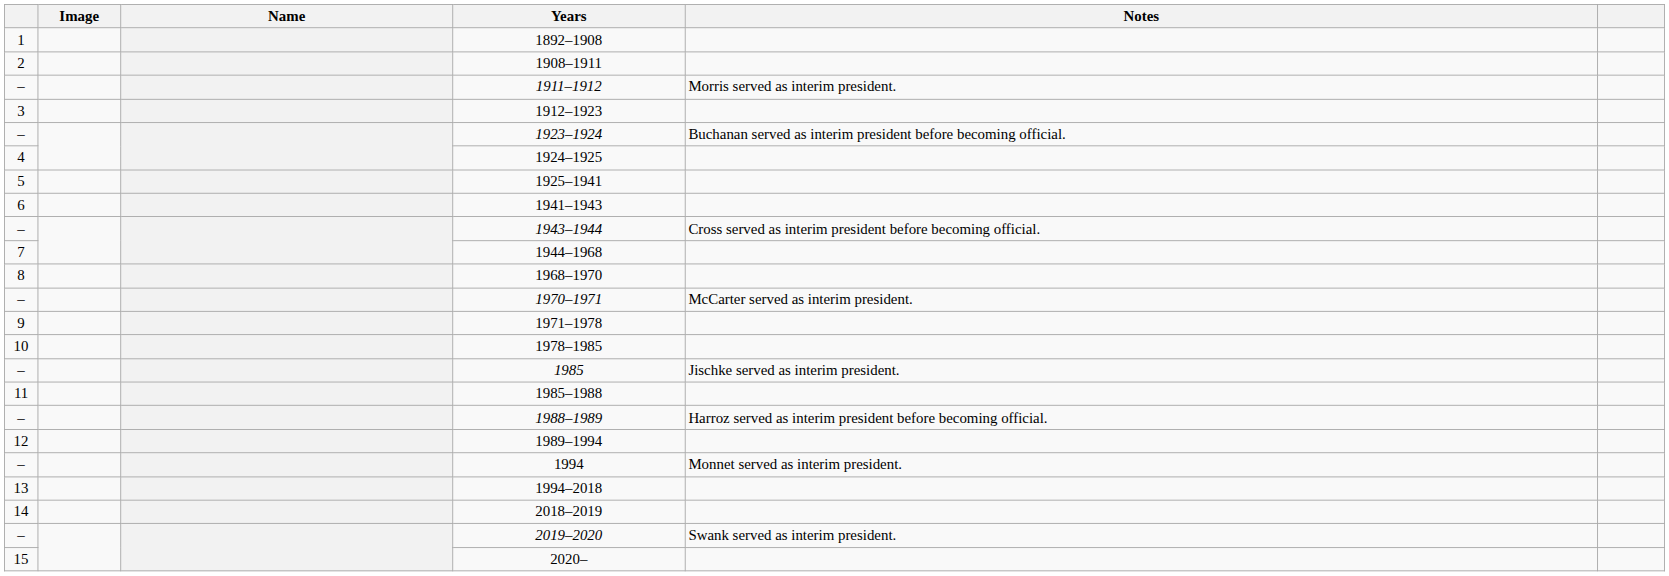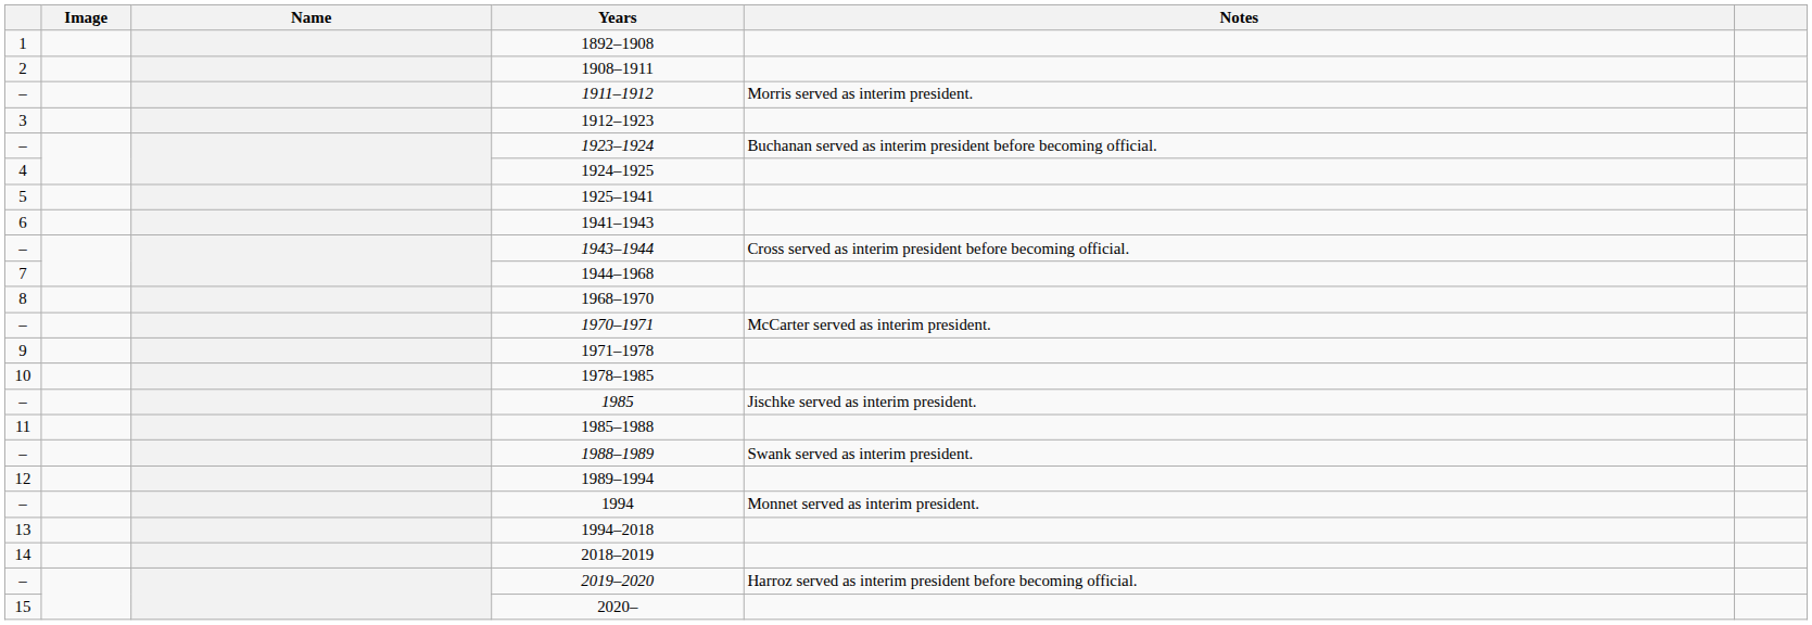1988–1989 | Notes: Harroz served as interim president before becoming official. -> Swank served as interim president.
2019–2020 | Notes: Swank served as interim president. -> Harroz served as interim president before becoming official.
